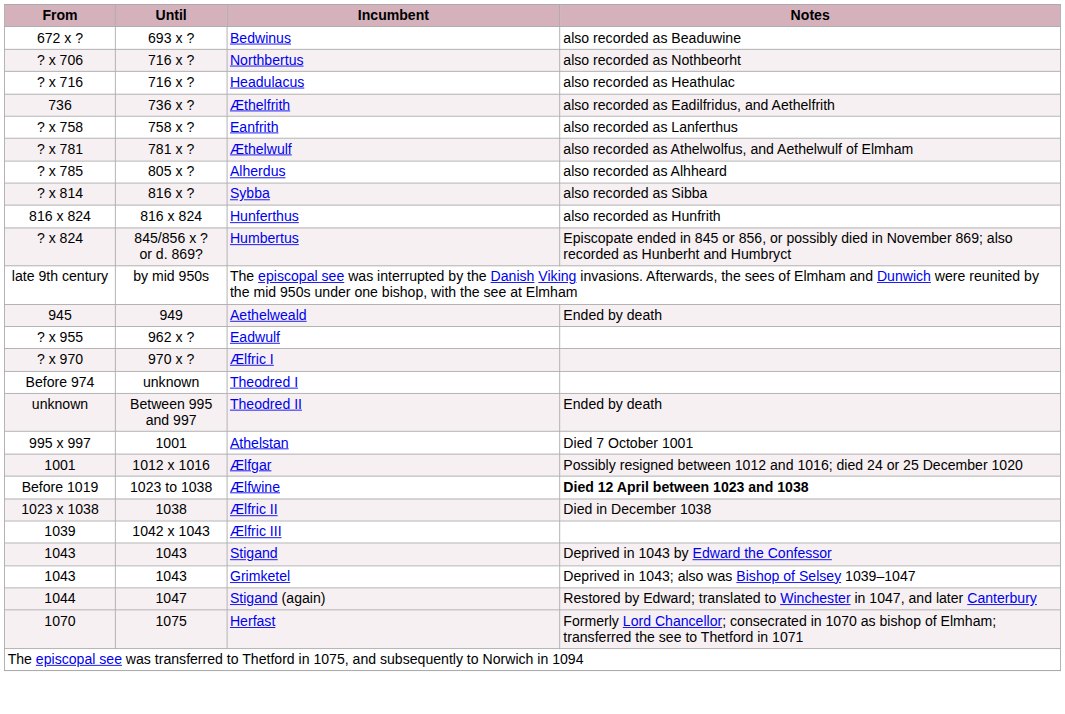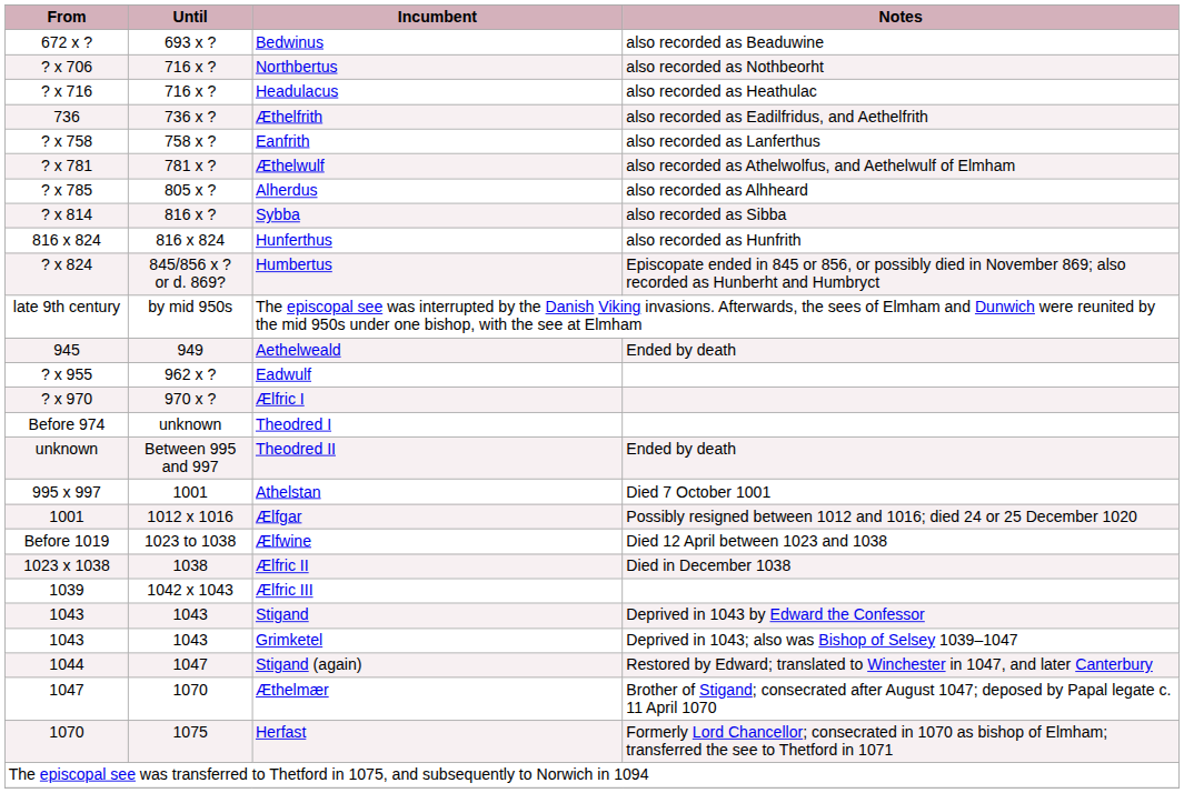Ælfwine | Notes: bold -> normal
+ row: 1047 | 1070 | Æthelmær | Brother of Stigand; consecrated after August 1047; deposed by Papal legate c. 11 April 1070
